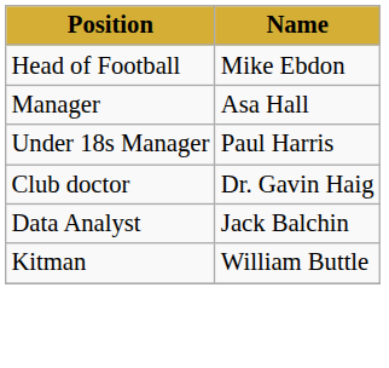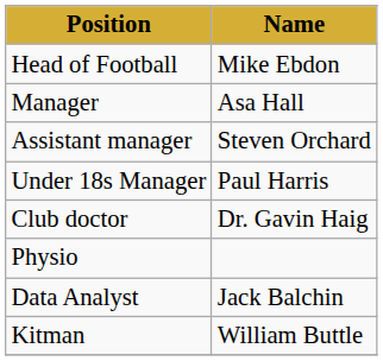+ row: Assistant manager | Steven Orchard
+ row: Physio
